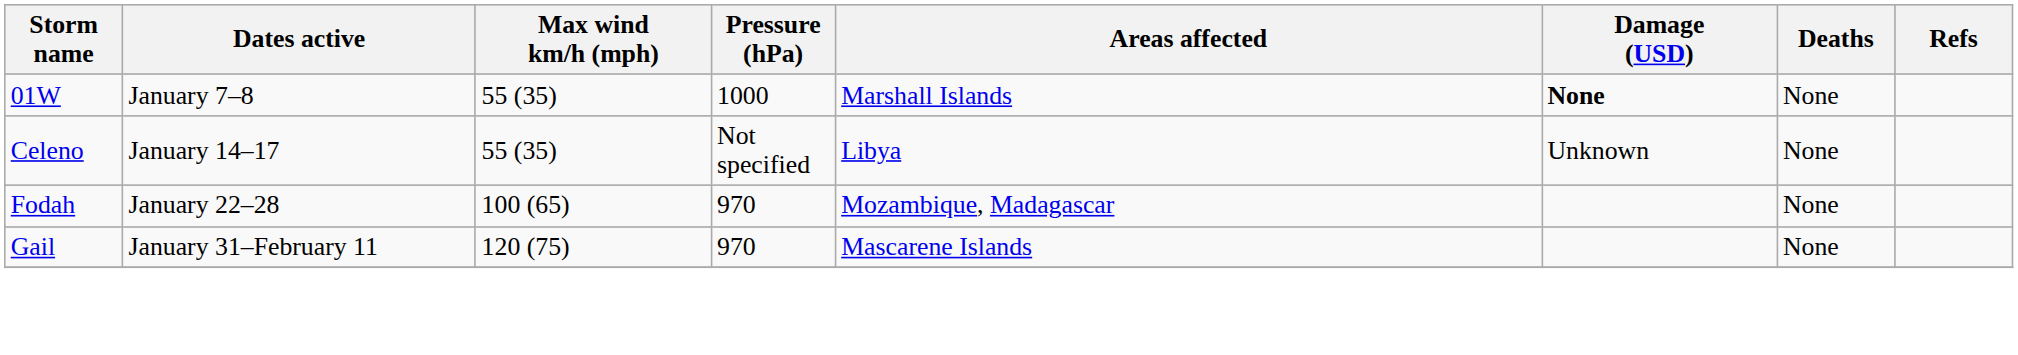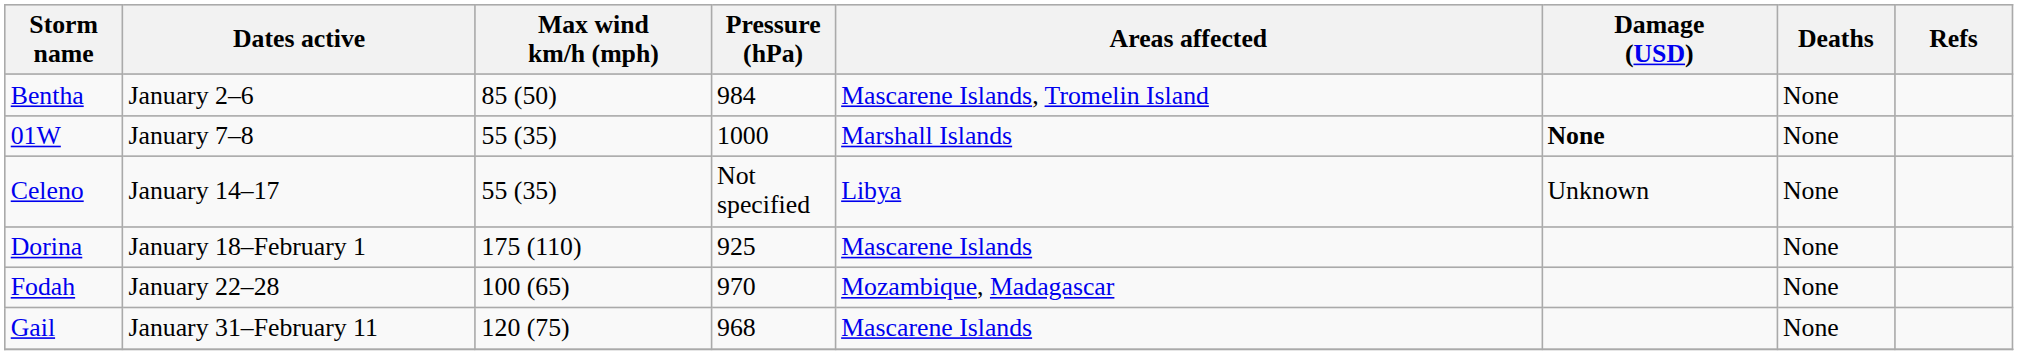+ row: Bentha | January 2–6 | 85 (50) | 984 | Mascarene Islands, Tromelin Island | None
+ row: Dorina | January 18–February 1 | 175 (110) | 925 | Mascarene Islands | None
Gail | Pressure (hPa): 970 -> 968
